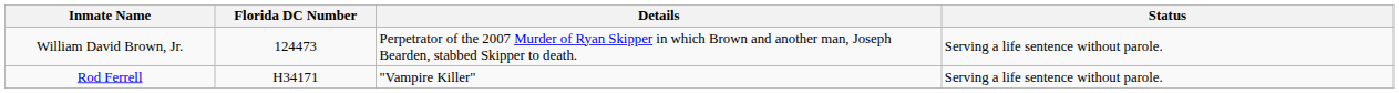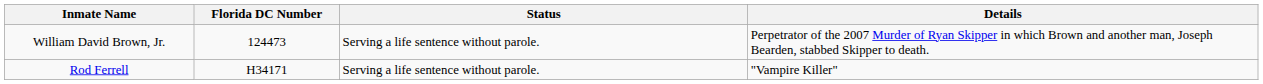columns swapped: Status <-> Details
